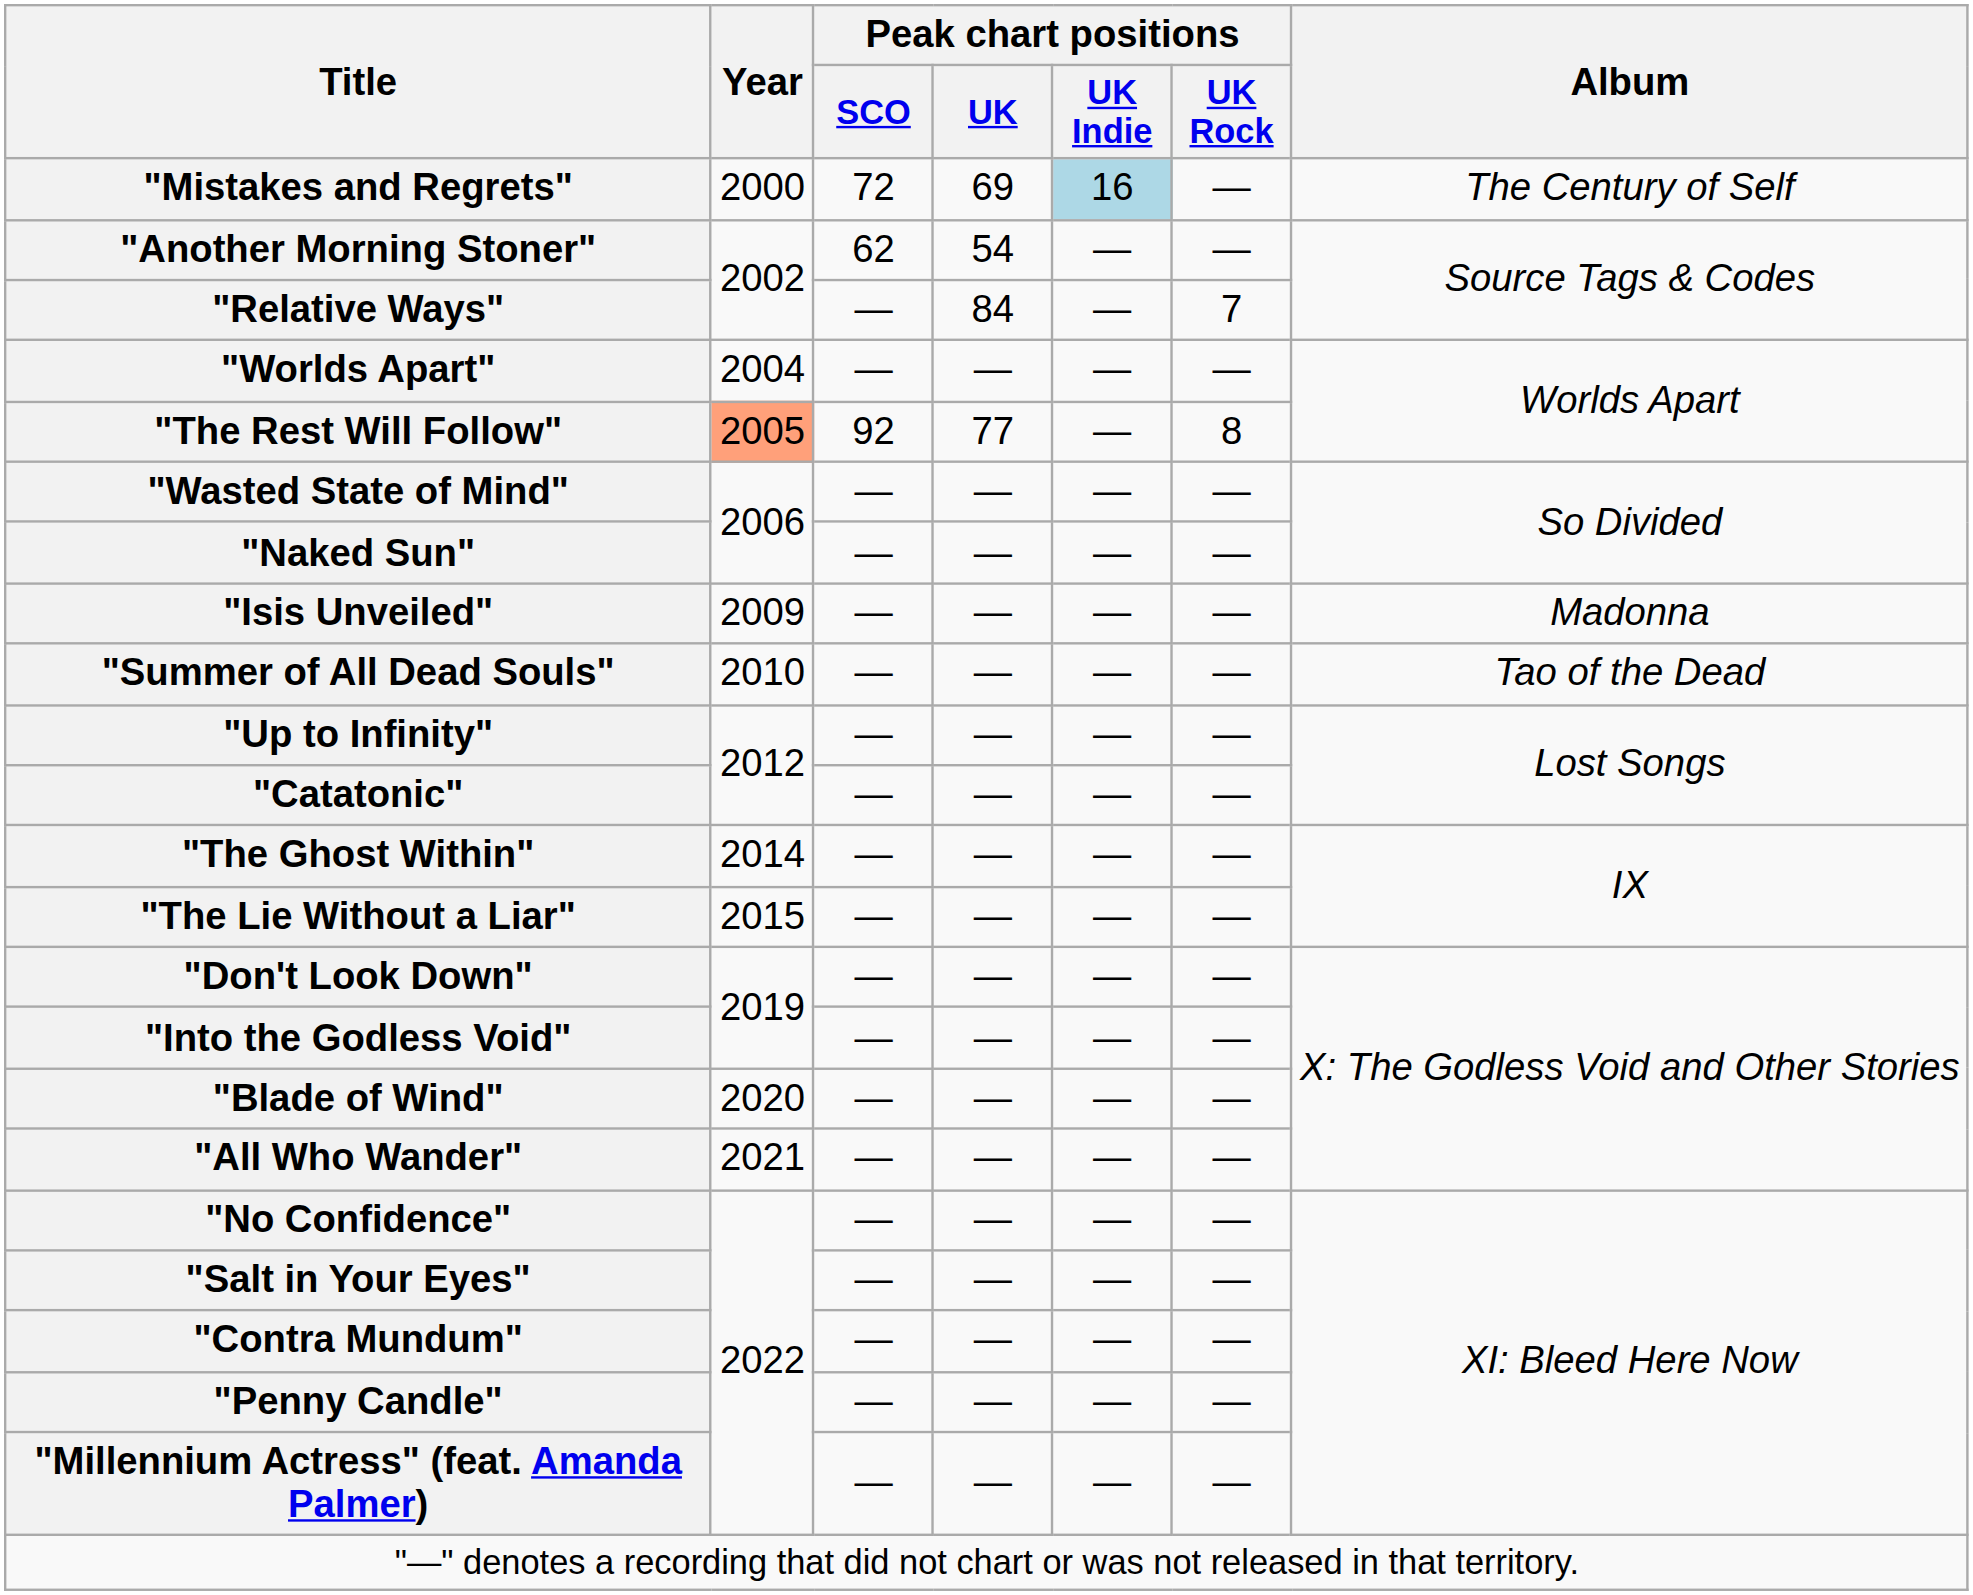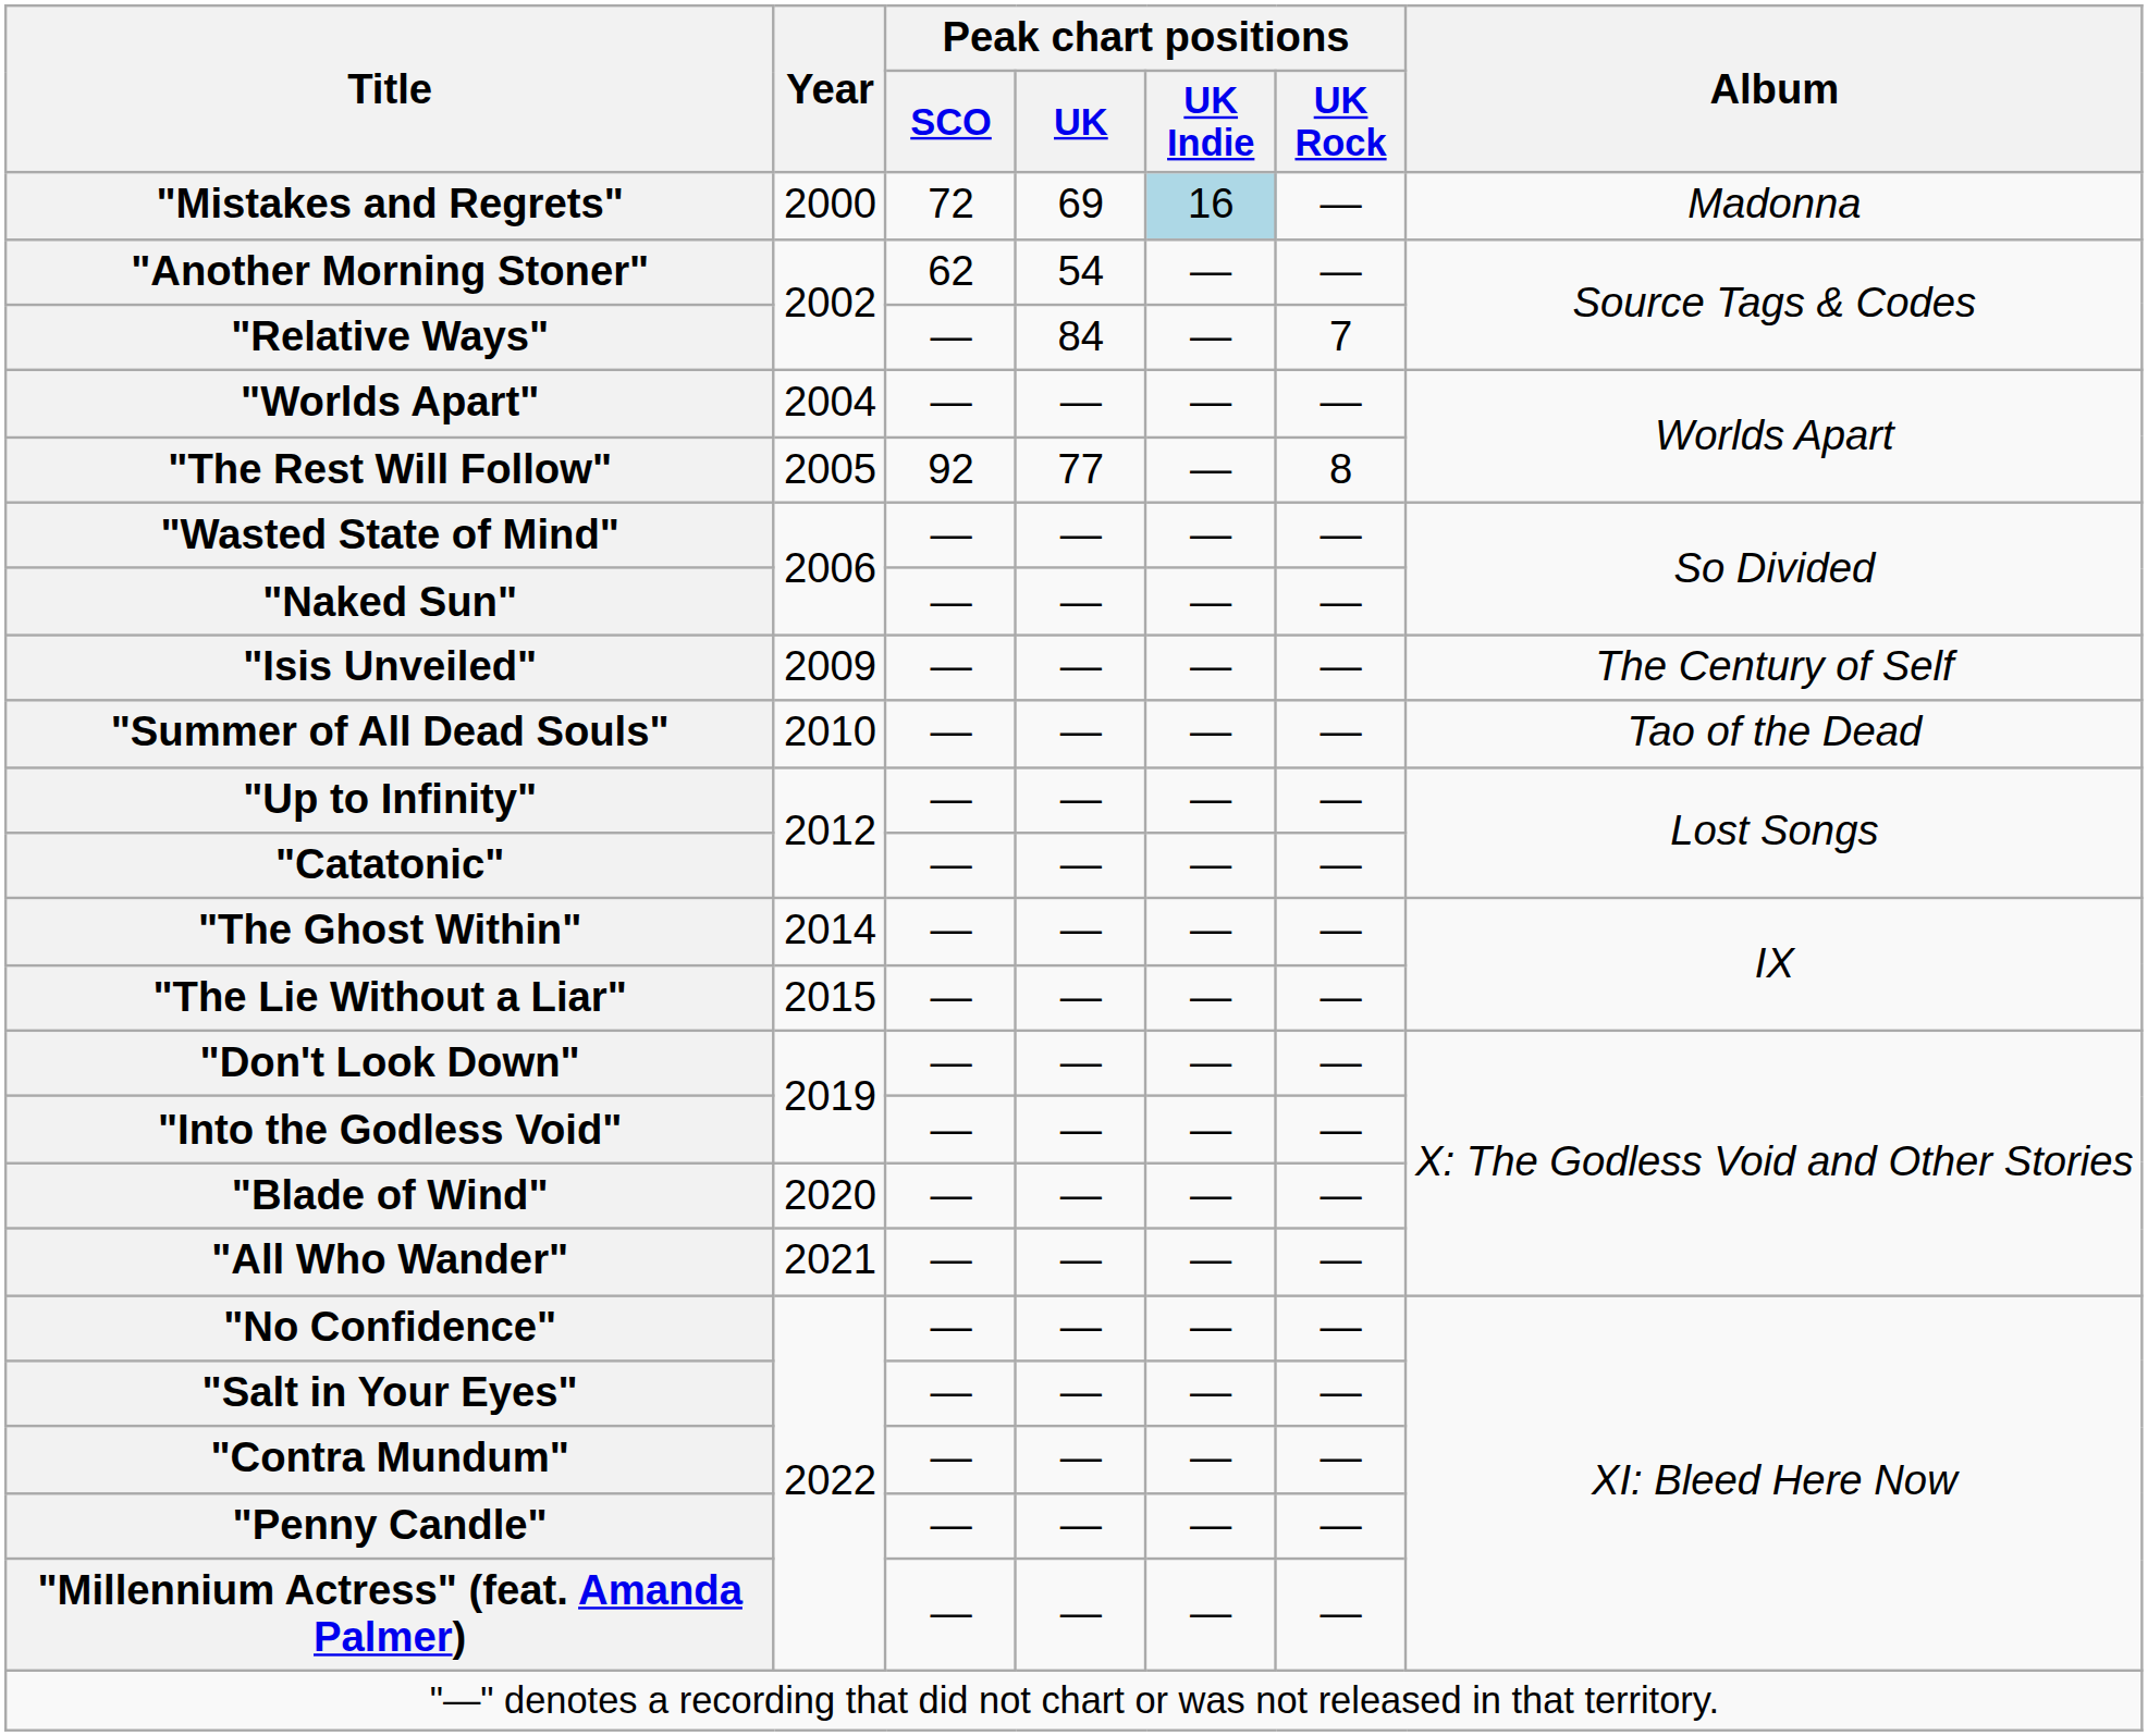"Mistakes and Regrets" | Album: The Century of Self -> Madonna
"The Rest Will Follow" | Year: lightsalmon background -> no background
"Isis Unveiled" | Album: Madonna -> The Century of Self
